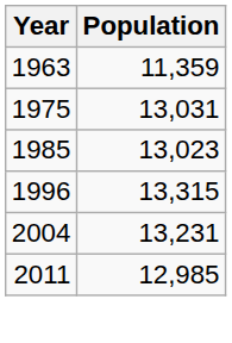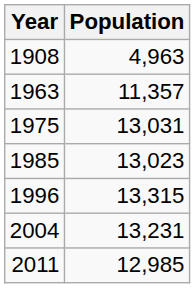+ row: 1908 | 4,963
1963 | Population: 11,359 -> 11,357
